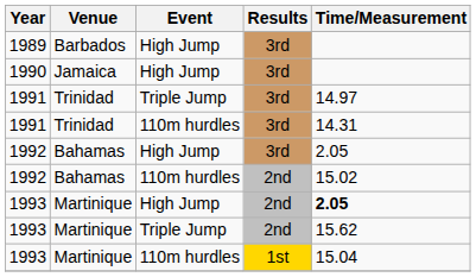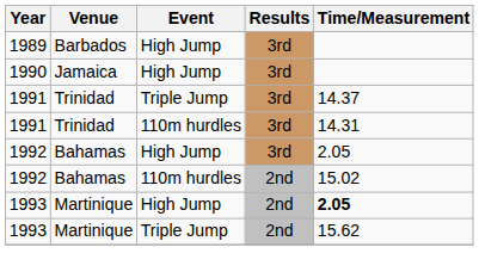1991 / Triple Jump | Time/Measurement: 14.97 -> 14.37
- row: 1993 | Martinique | 110m hurdles | 1st | 15.04
